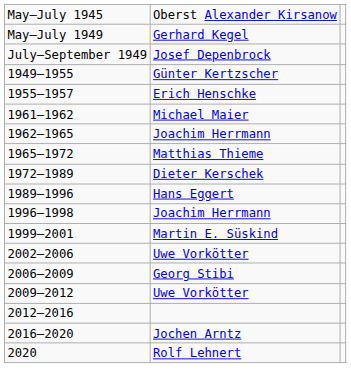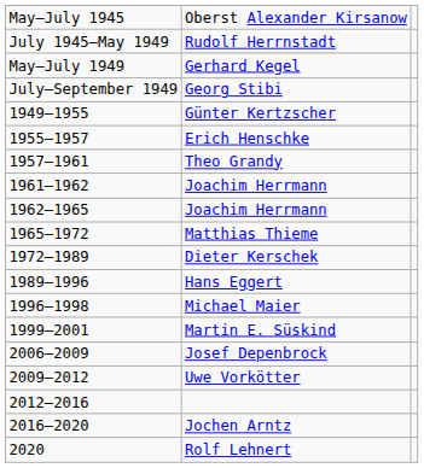+ row: July 1945–May 1949 | Rudolf Herrnstadt
July–September 1949 | column 2: Josef Depenbrock -> Georg Stibi
+ row: 1957–1961 | Theo Grandy
1961–1962 | column 2: Michael Maier -> Joachim Herrmann
1996–1998 | column 2: Joachim Herrmann -> Michael Maier
- row: 2002–2006 | Uwe Vorkötter
2006–2009 | column 2: Georg Stibi -> Josef Depenbrock
